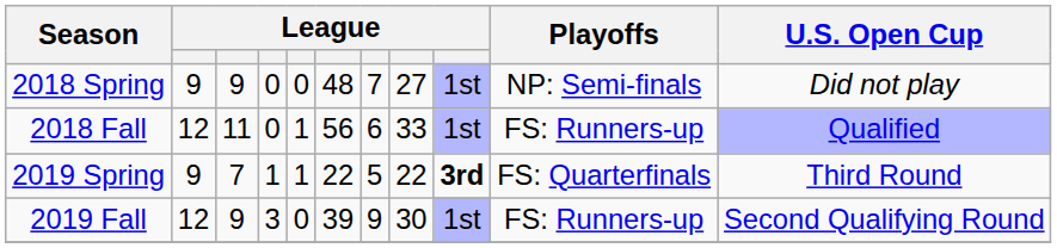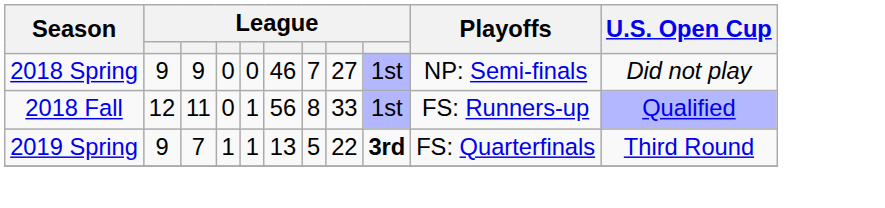2018 Spring | column 6: 48 -> 46
2018 Fall | column 7: 6 -> 8
2019 Spring | column 6: 22 -> 13
- row: 2019 Fall | 12 | 9 | 3 | 0 | 39 | 9 | 30 | 1st | FS: Runners-up | Second Qualifying Round
